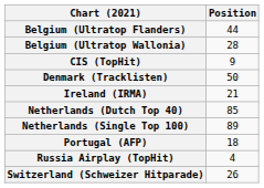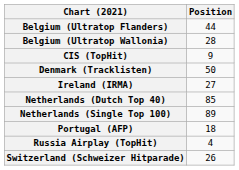Ireland (IRMA) | Position: 21 -> 27
